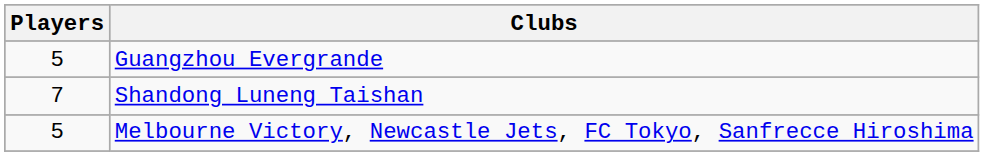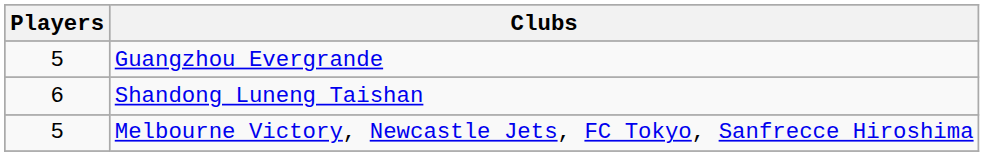Shandong Luneng Taishan | Players: 7 -> 6
